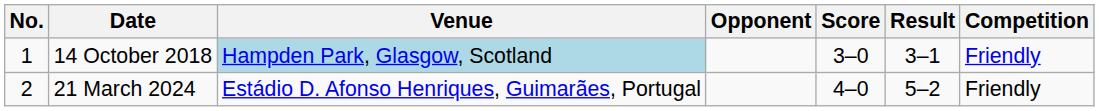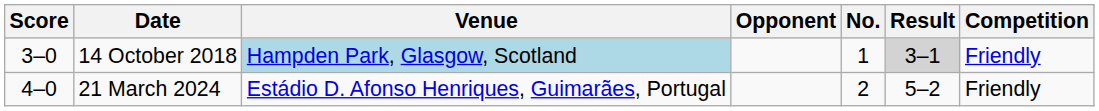columns swapped: No. <-> Score
14 October 2018 | Result: no background -> lightgrey background
